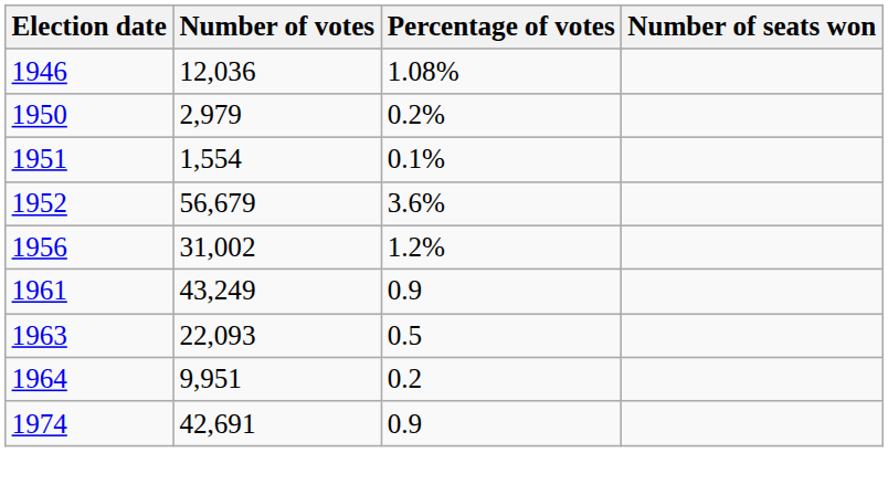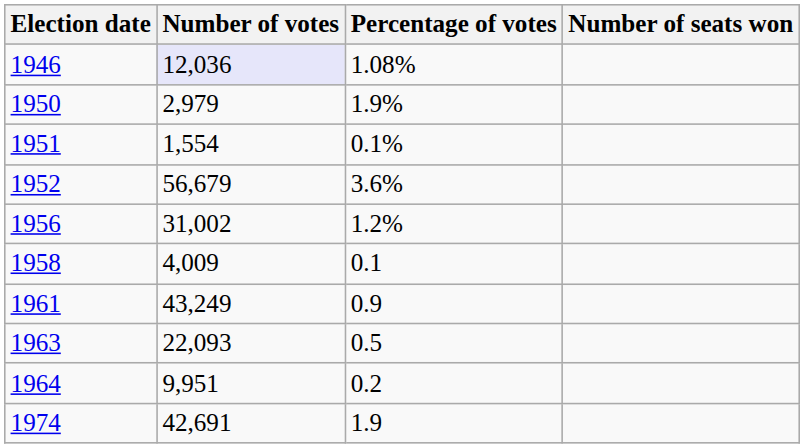1946 | Number of votes: no background -> lavender background
1950 | Percentage of votes: 0.2% -> 1.9%
+ row: 1958 | 4,009 | 0.1
1974 | Percentage of votes: 0.9 -> 1.9
